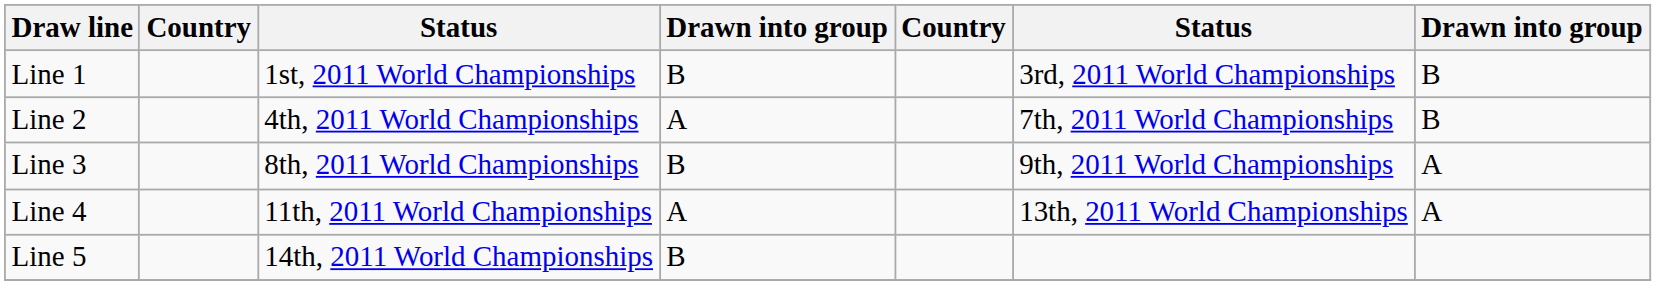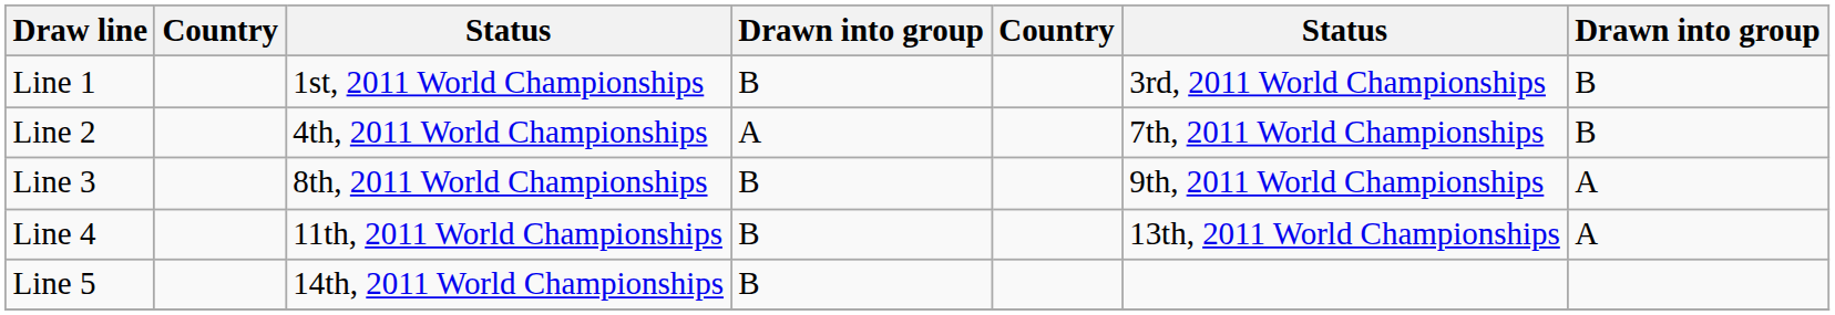Line 4 | column 4: A -> B
